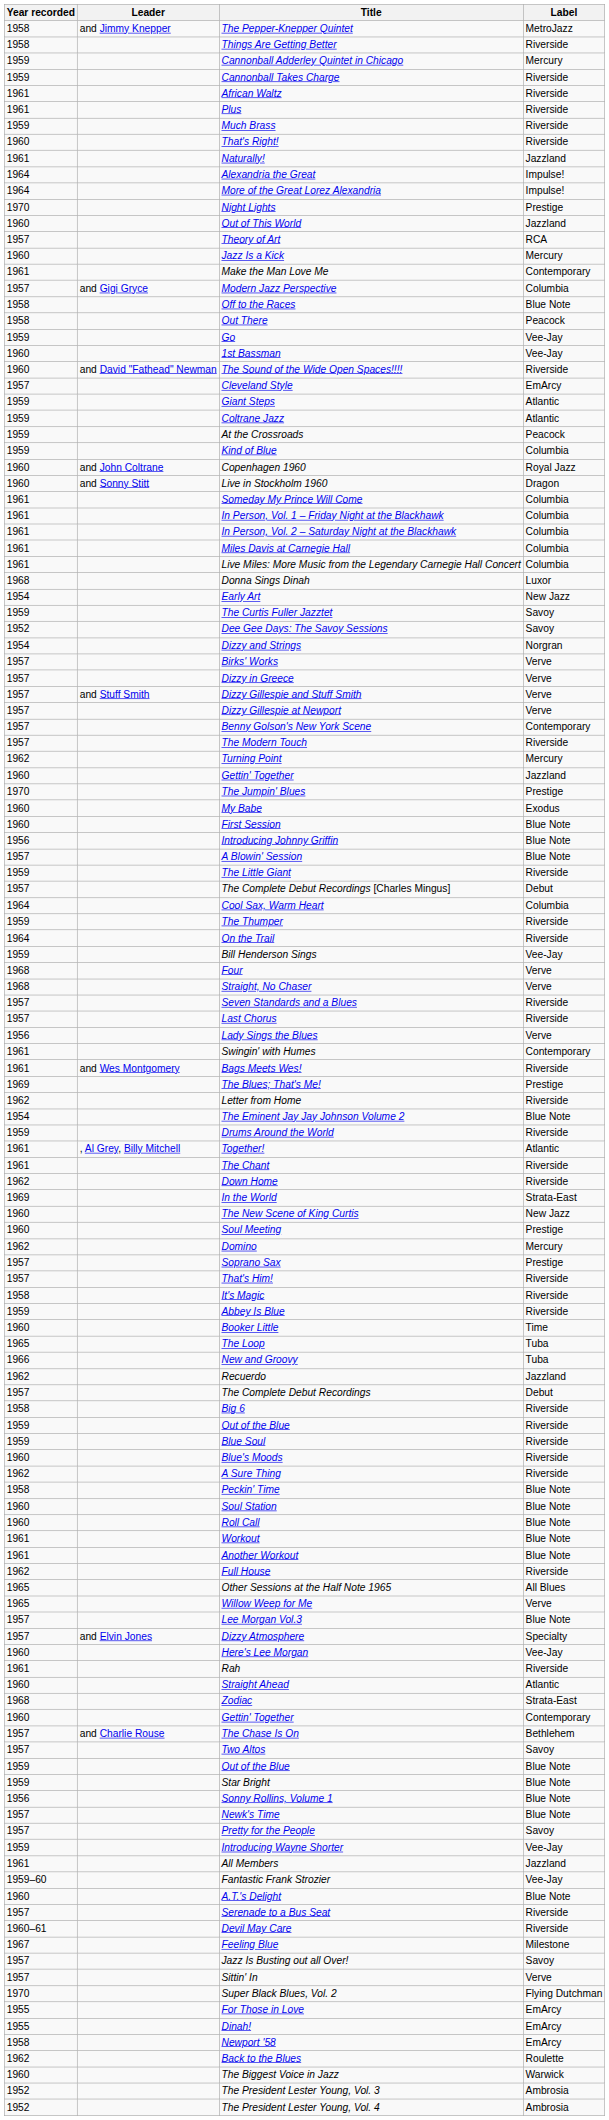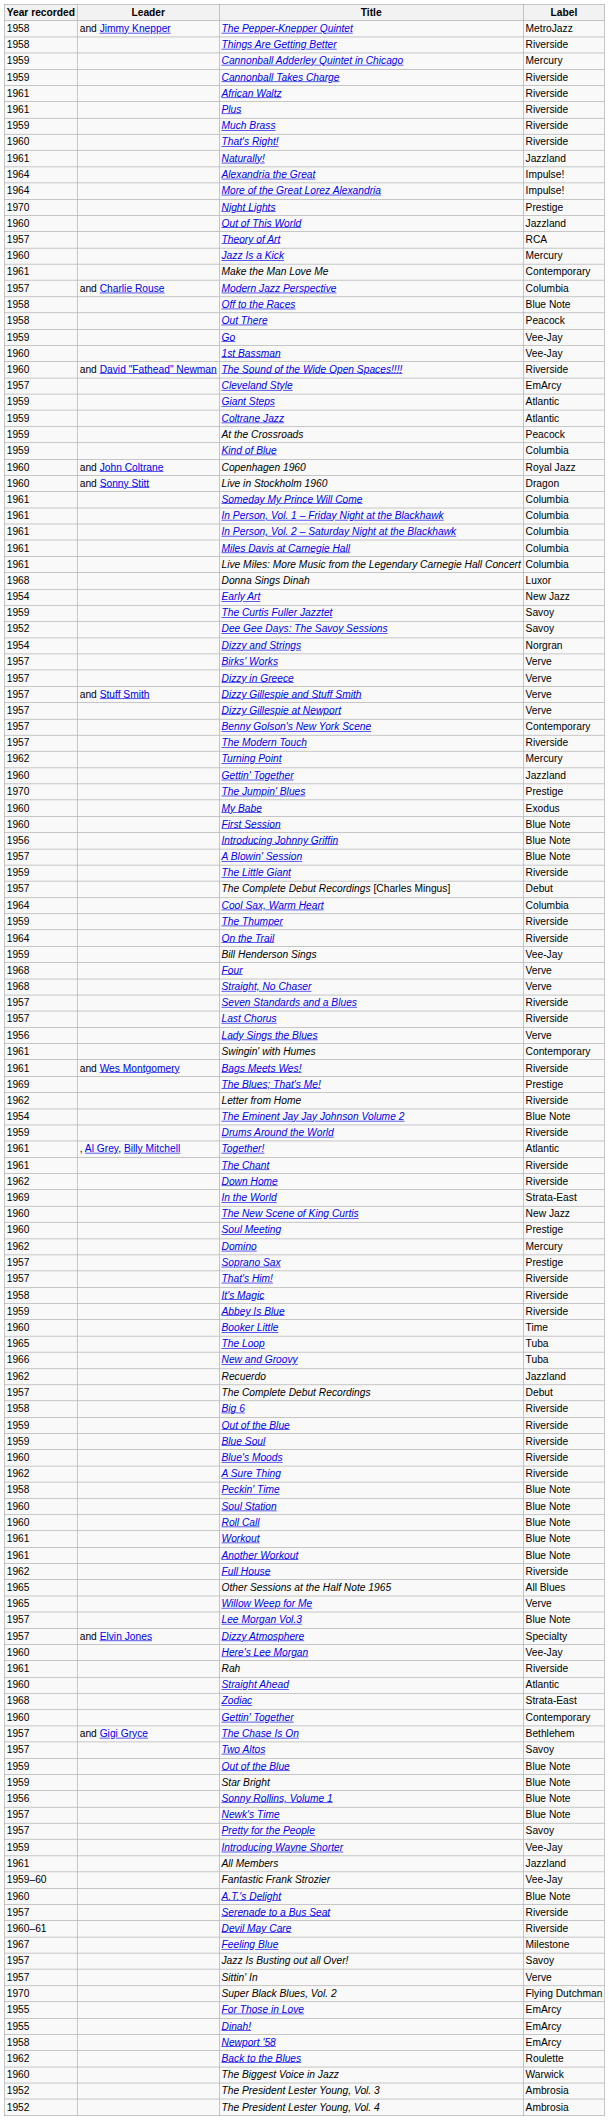Modern Jazz Perspective | Leader: and Gigi Gryce -> and Charlie Rouse
The Chase Is On | Leader: and Charlie Rouse -> and Gigi Gryce
